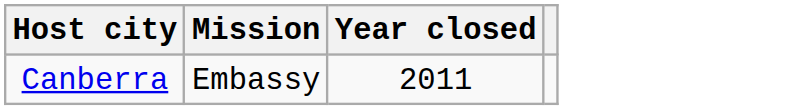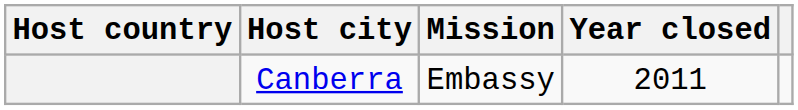+ column: Host country
